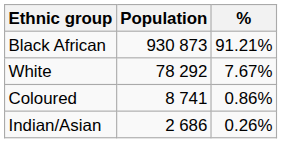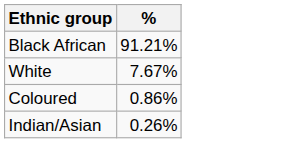- column: Population | 930 873 | 78 292 | 8 741 | 2 686
